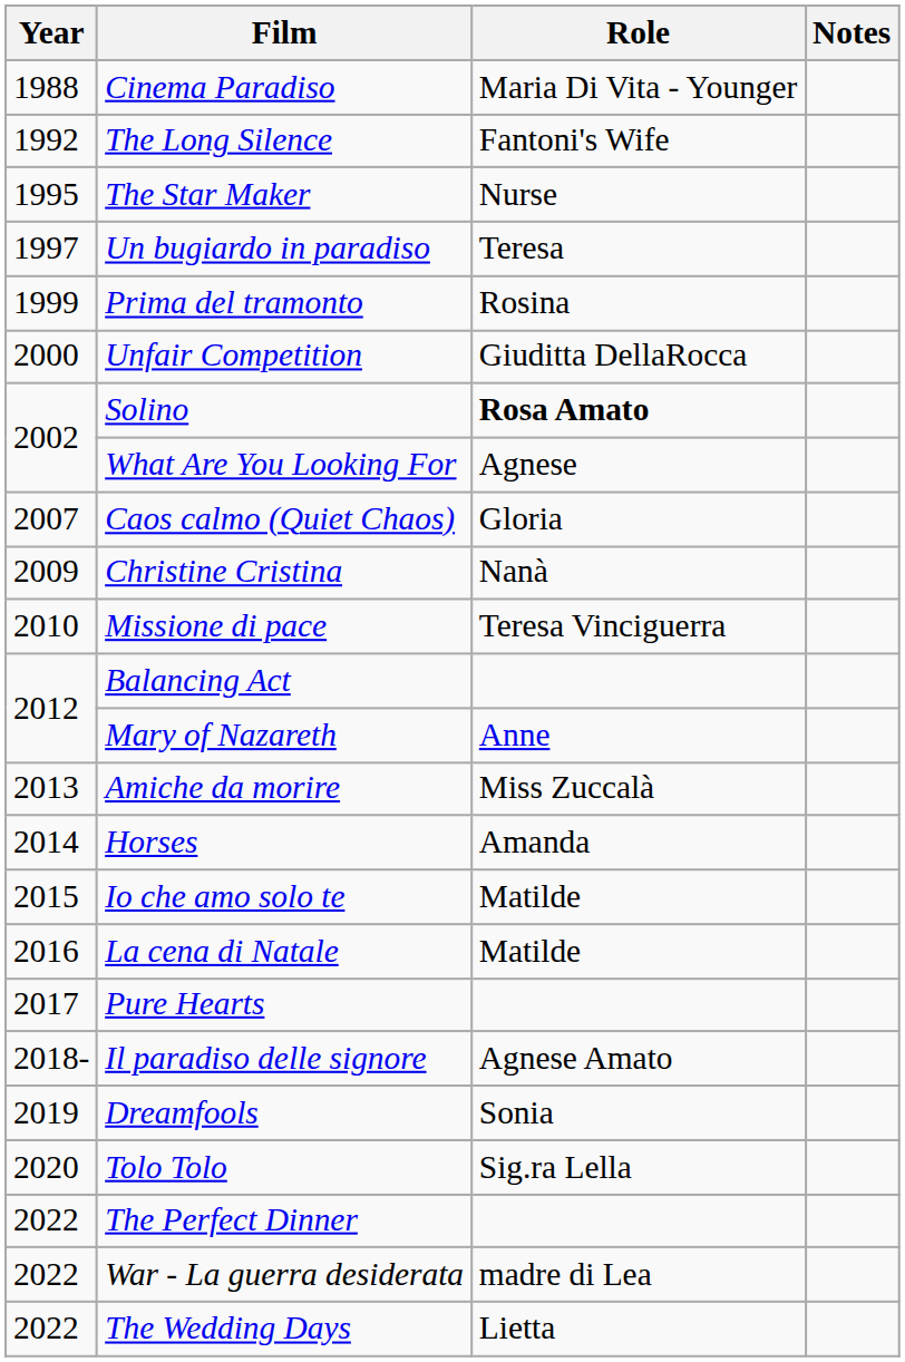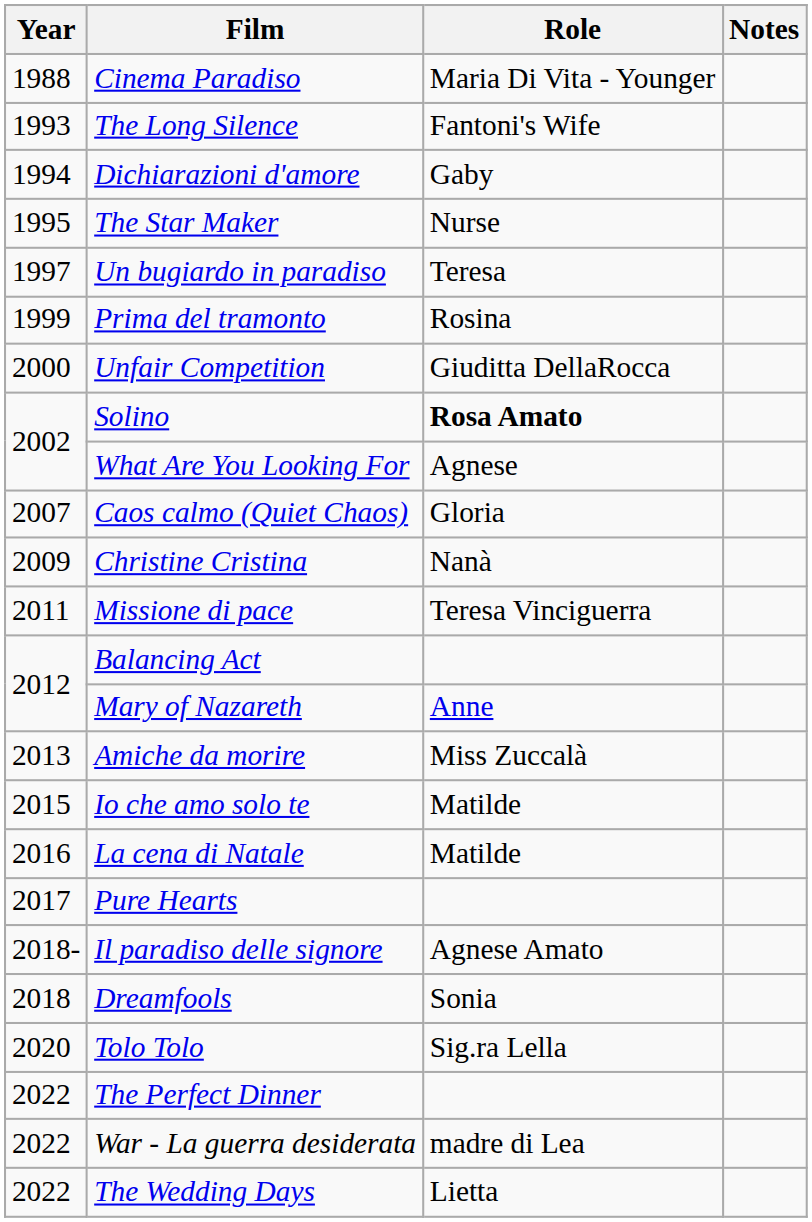The Long Silence | Year: 1992 -> 1993
+ row: 1994 | Dichiarazioni d'amore | Gaby
Missione di pace | Year: 2010 -> 2011
- row: 2014 | Horses | Amanda
Dreamfools | Year: 2019 -> 2018
